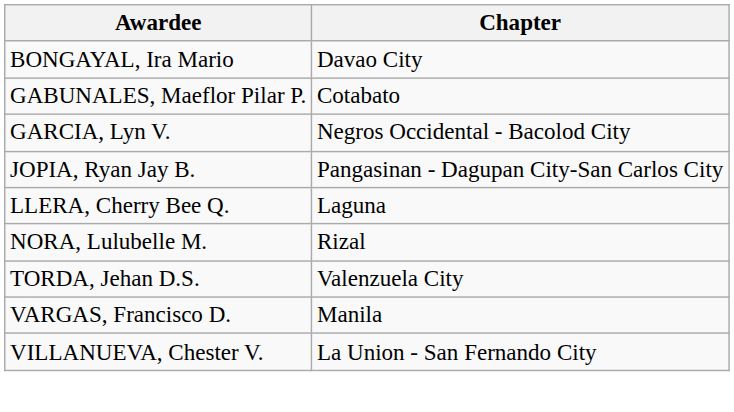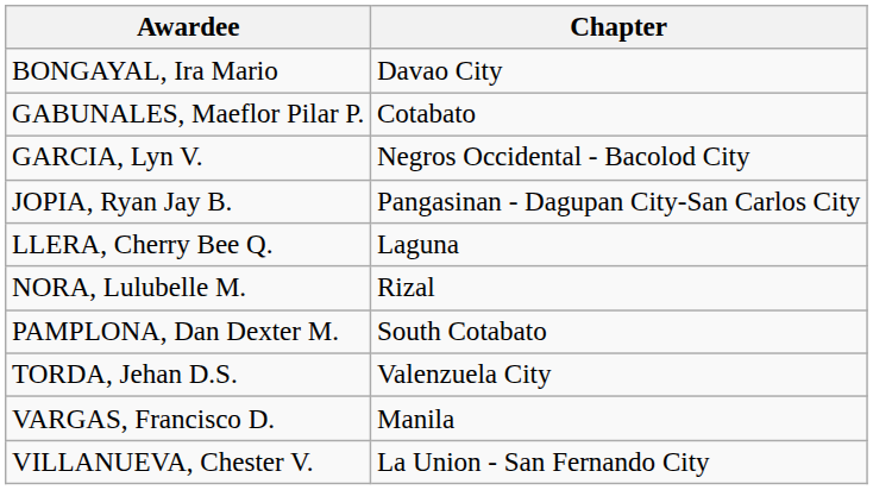+ row: PAMPLONA, Dan Dexter M. | South Cotabato
